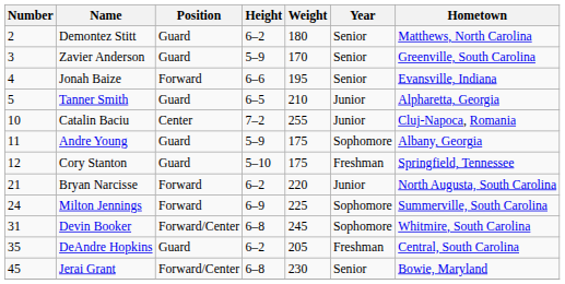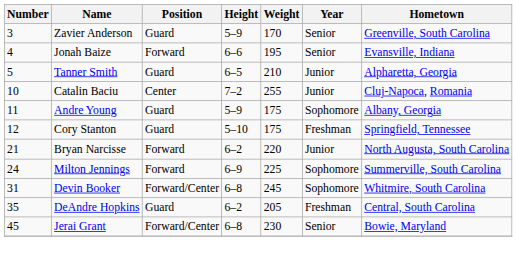- row: 2 | Demontez Stitt | Guard | 6–2 | 180 | Senior | Matthews, North Carolina
